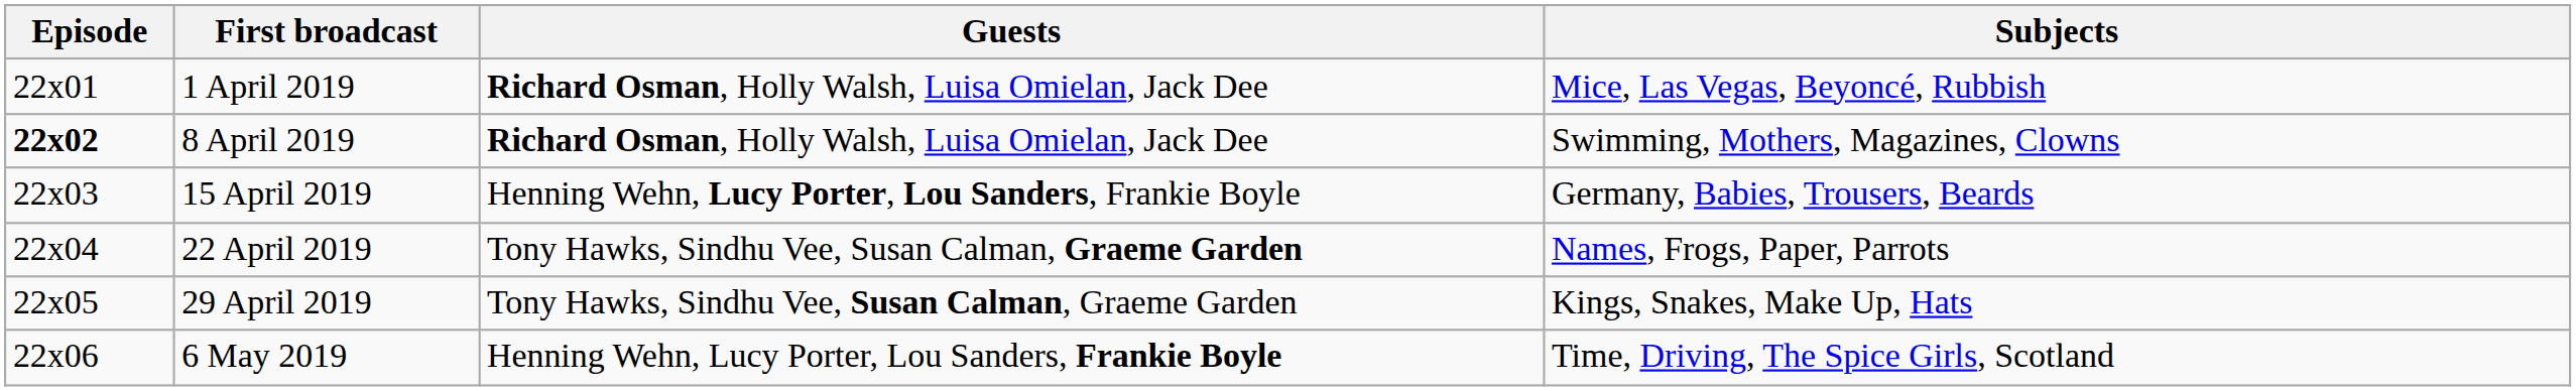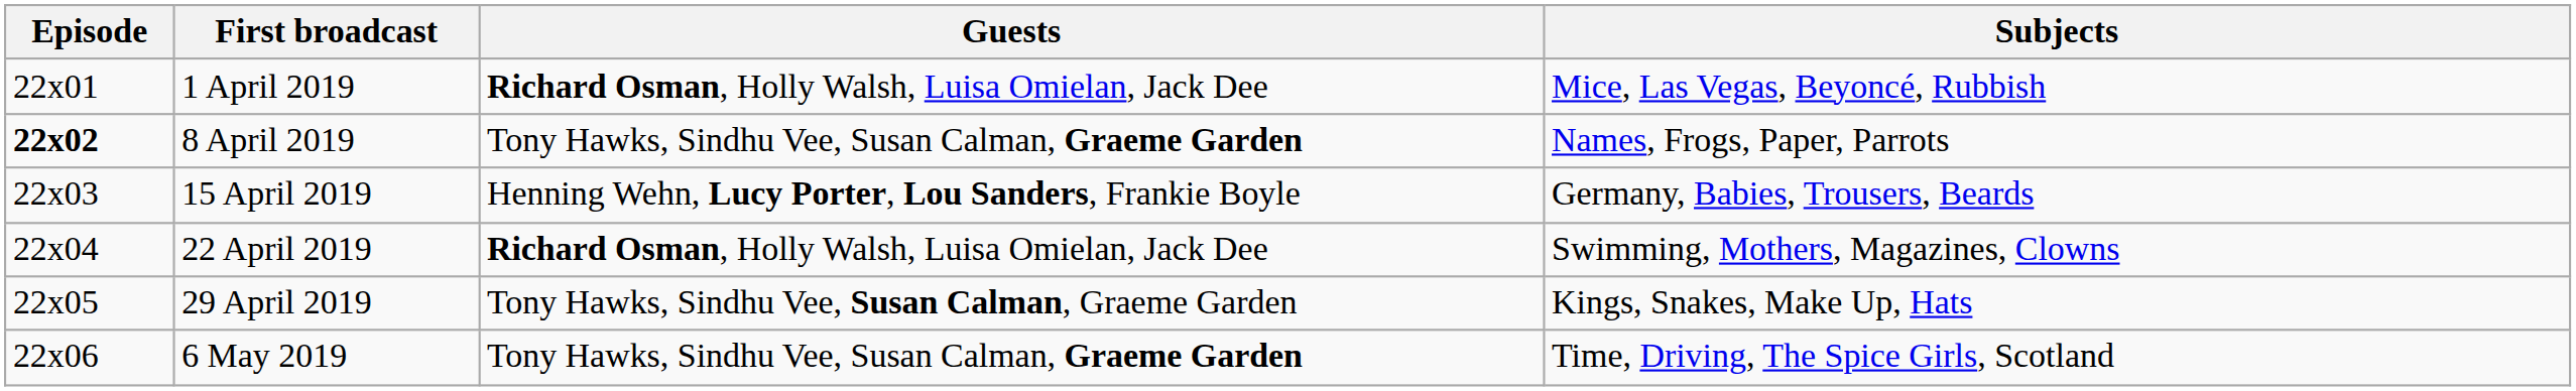8 April 2019 | Guests: Richard Osman, Holly Walsh, Luisa Omielan, Jack Dee -> Tony Hawks, Sindhu Vee, Susan Calman, Graeme Garden
8 April 2019 | Subjects: Swimming, Mothers, Magazines, Clowns -> Names, Frogs, Paper, Parrots
22 April 2019 | Guests: Tony Hawks, Sindhu Vee, Susan Calman, Graeme Garden -> Richard Osman, Holly Walsh, Luisa Omielan, Jack Dee
22 April 2019 | Subjects: Names, Frogs, Paper, Parrots -> Swimming, Mothers, Magazines, Clowns
6 May 2019 | Guests: Henning Wehn, Lucy Porter, Lou Sanders, Frankie Boyle -> Tony Hawks, Sindhu Vee, Susan Calman, Graeme Garden
